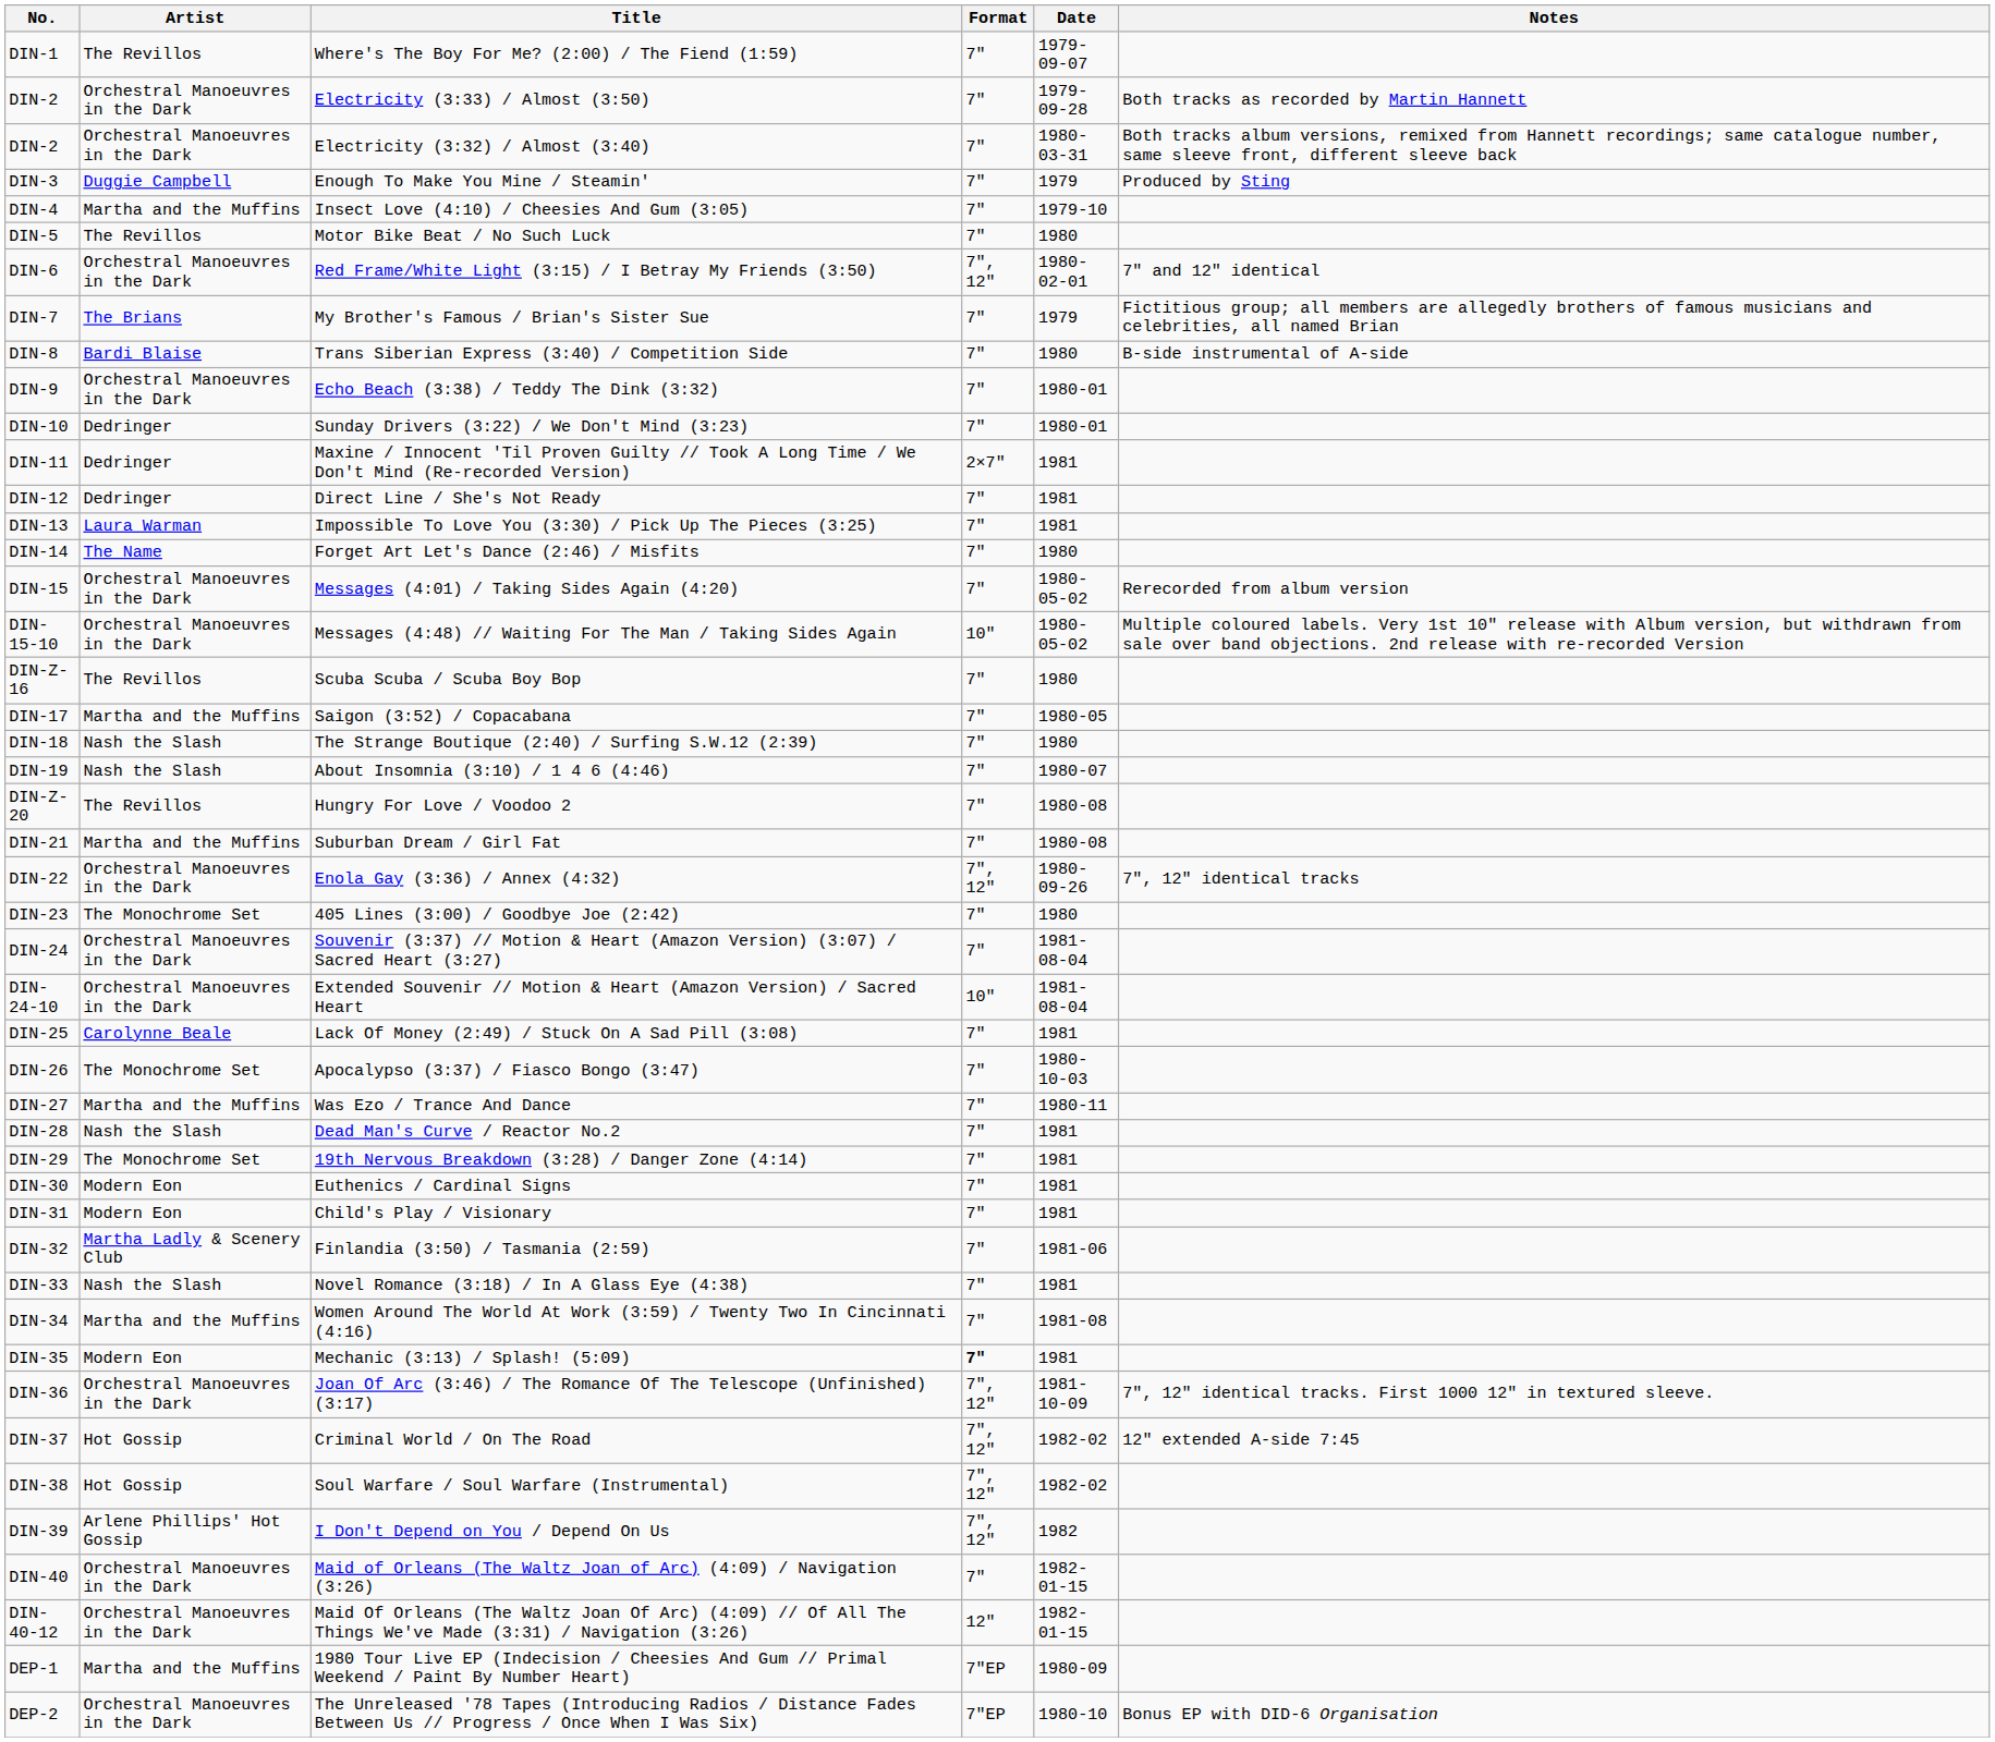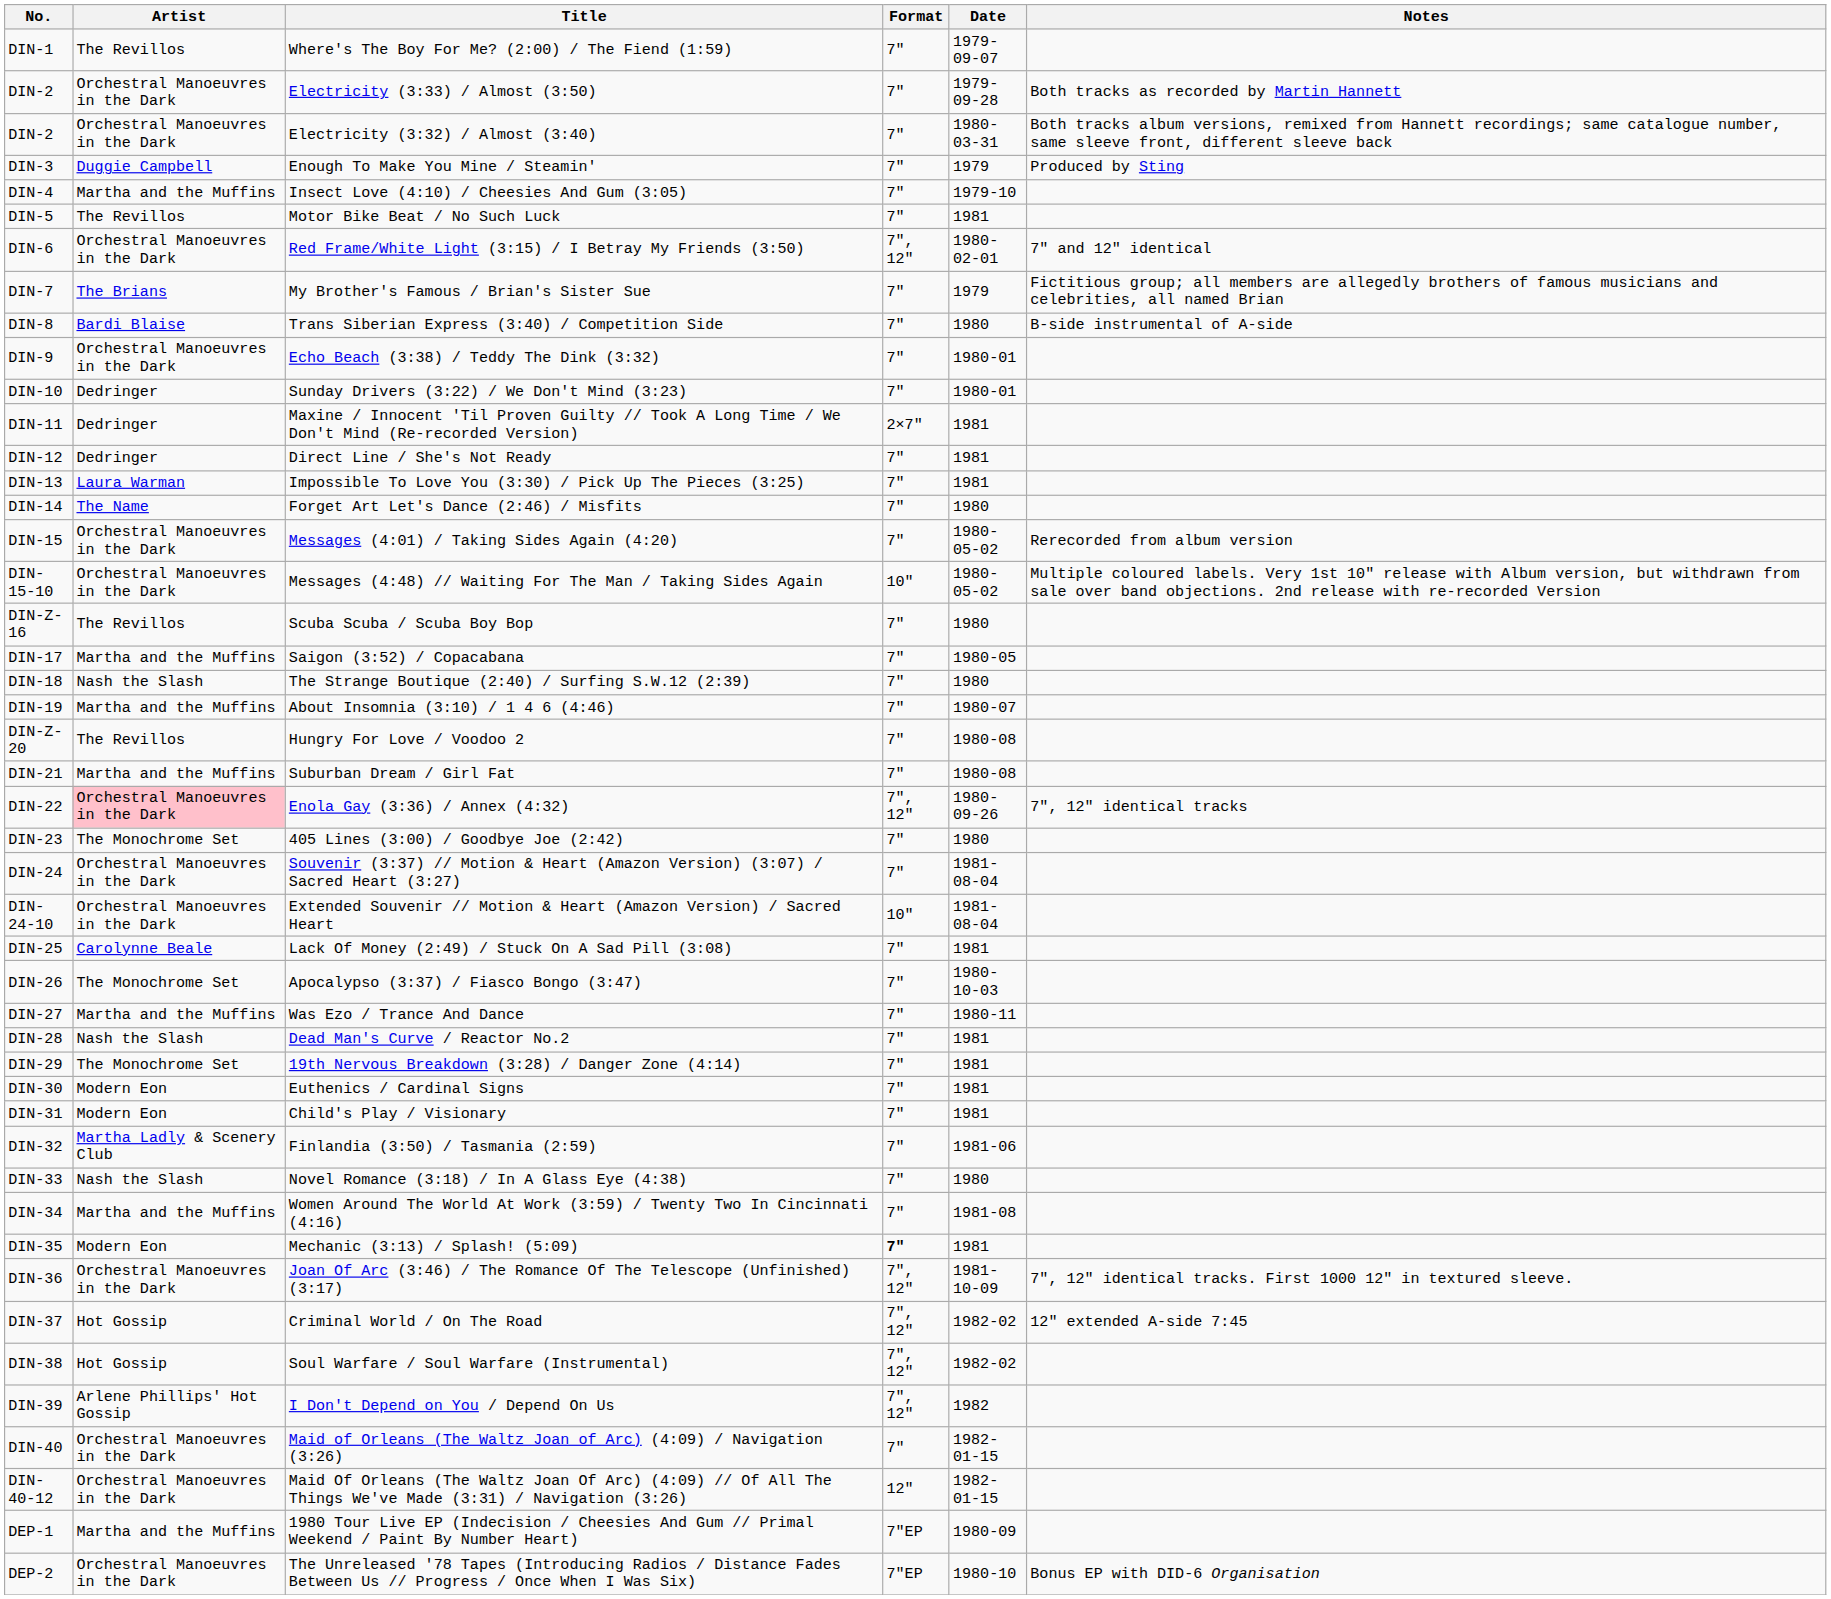Motor Bike Beat / No Such Luck | Date: 1980 -> 1981
About Insomnia (3:10) / 1 4 6 (4:46) | Artist: Nash the Slash -> Martha and the Muffins
Enola Gay (3:36) / Annex (4:32) | Artist: no background -> pink background
Novel Romance (3:18) / In A Glass Eye (4:38) | Date: 1981 -> 1980
